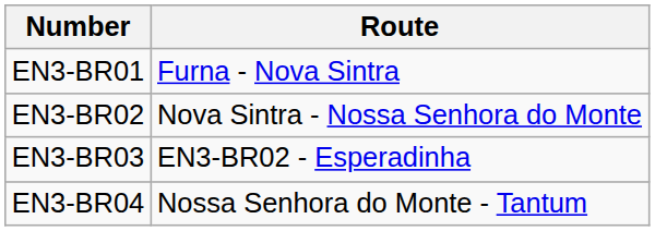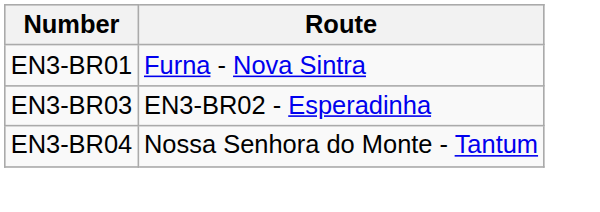- row: EN3-BR02 | Nova Sintra - Nossa Senhora do Monte
